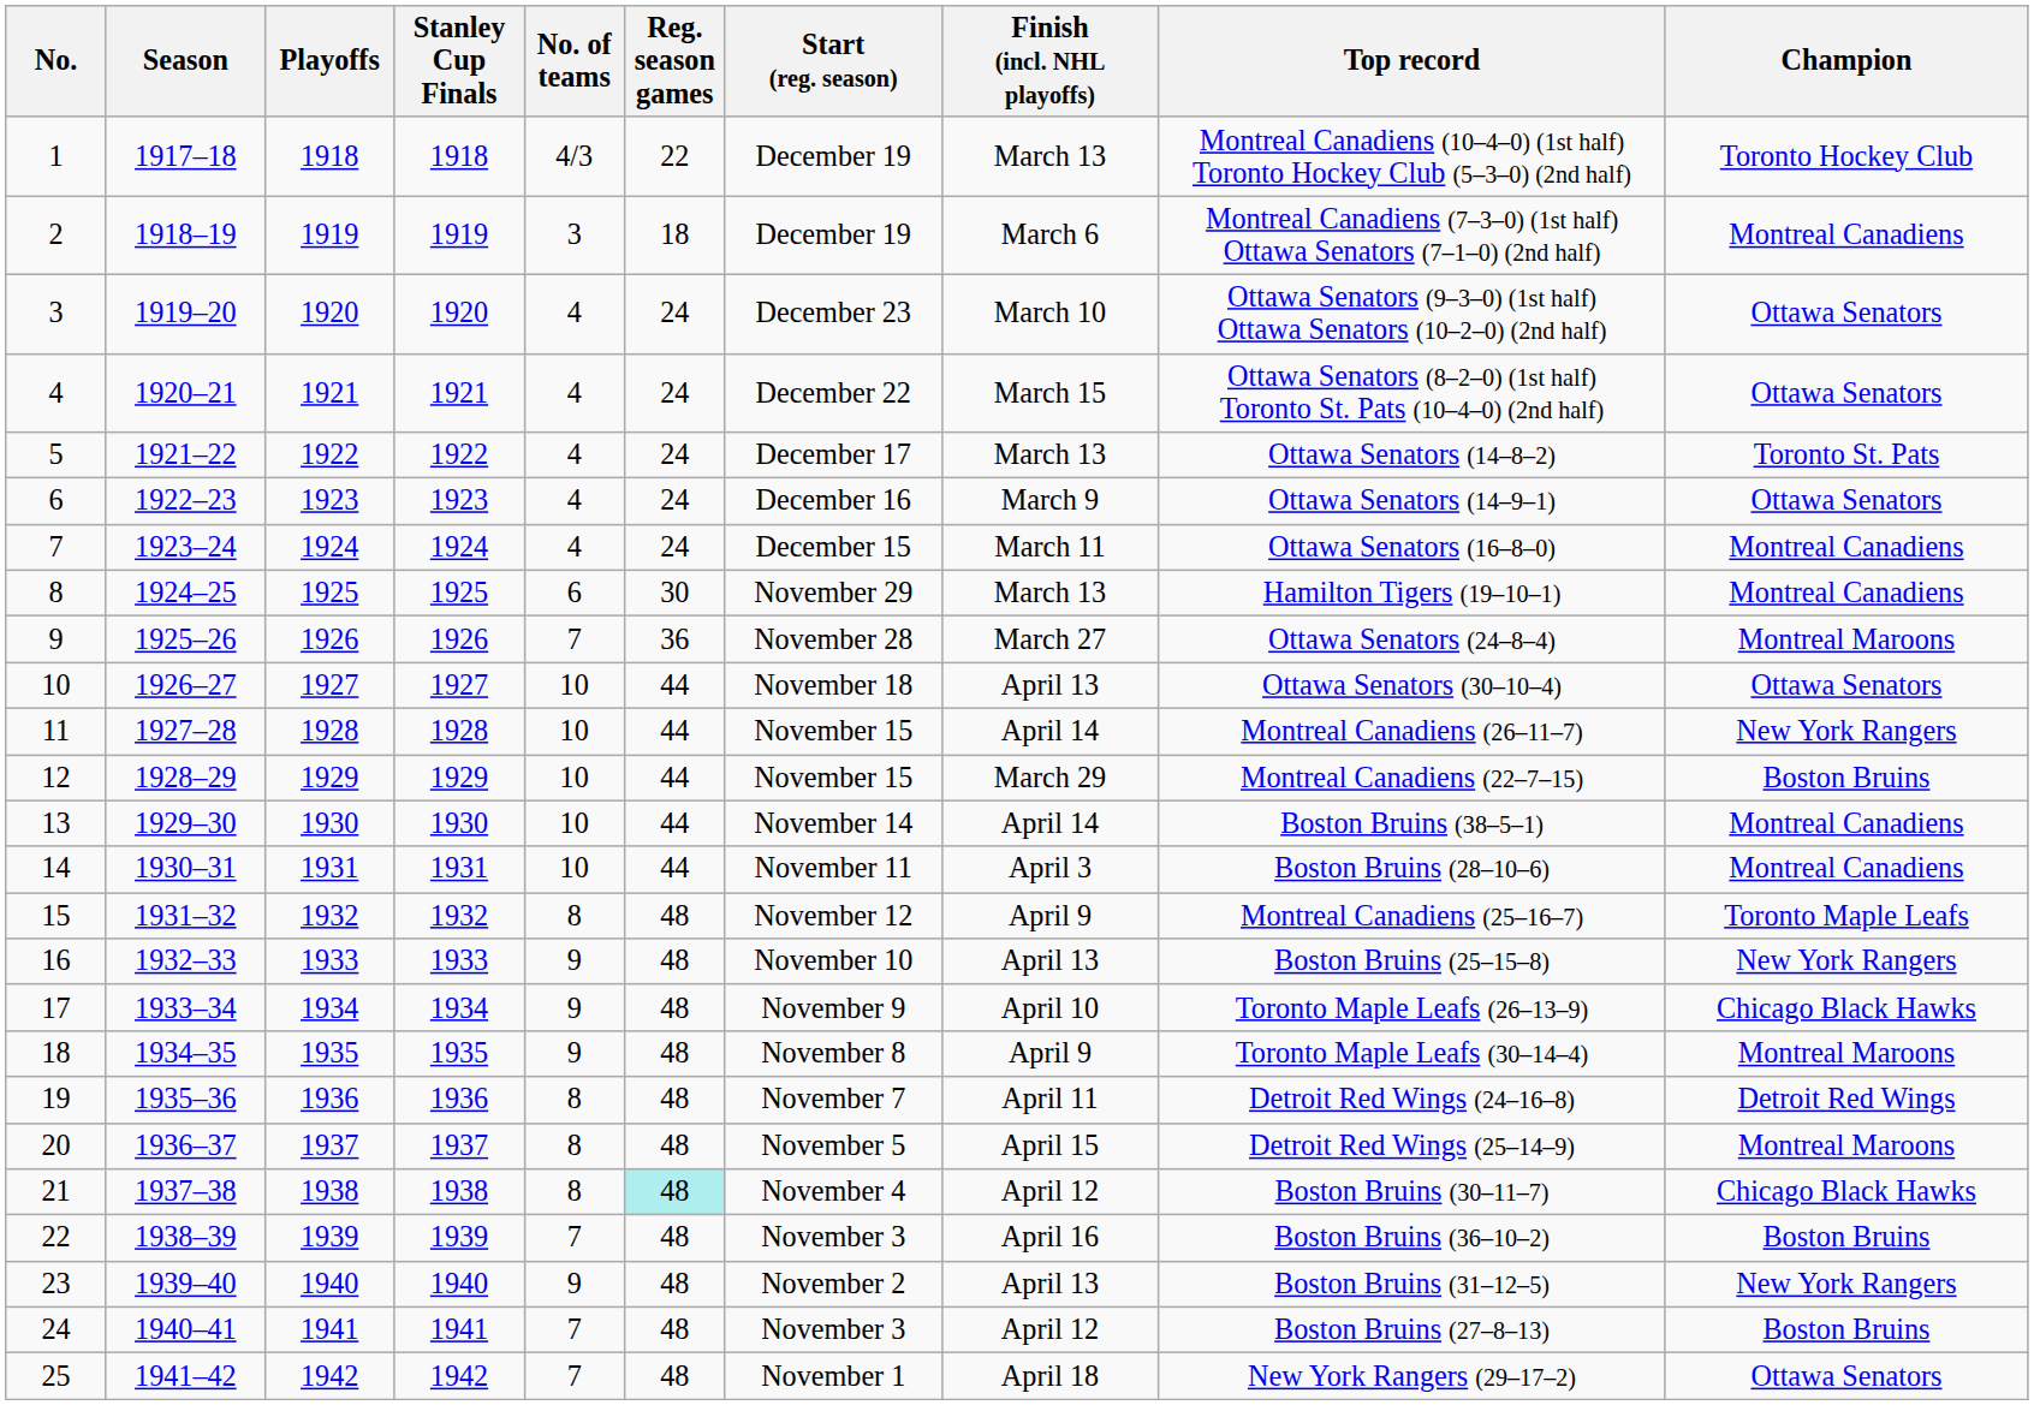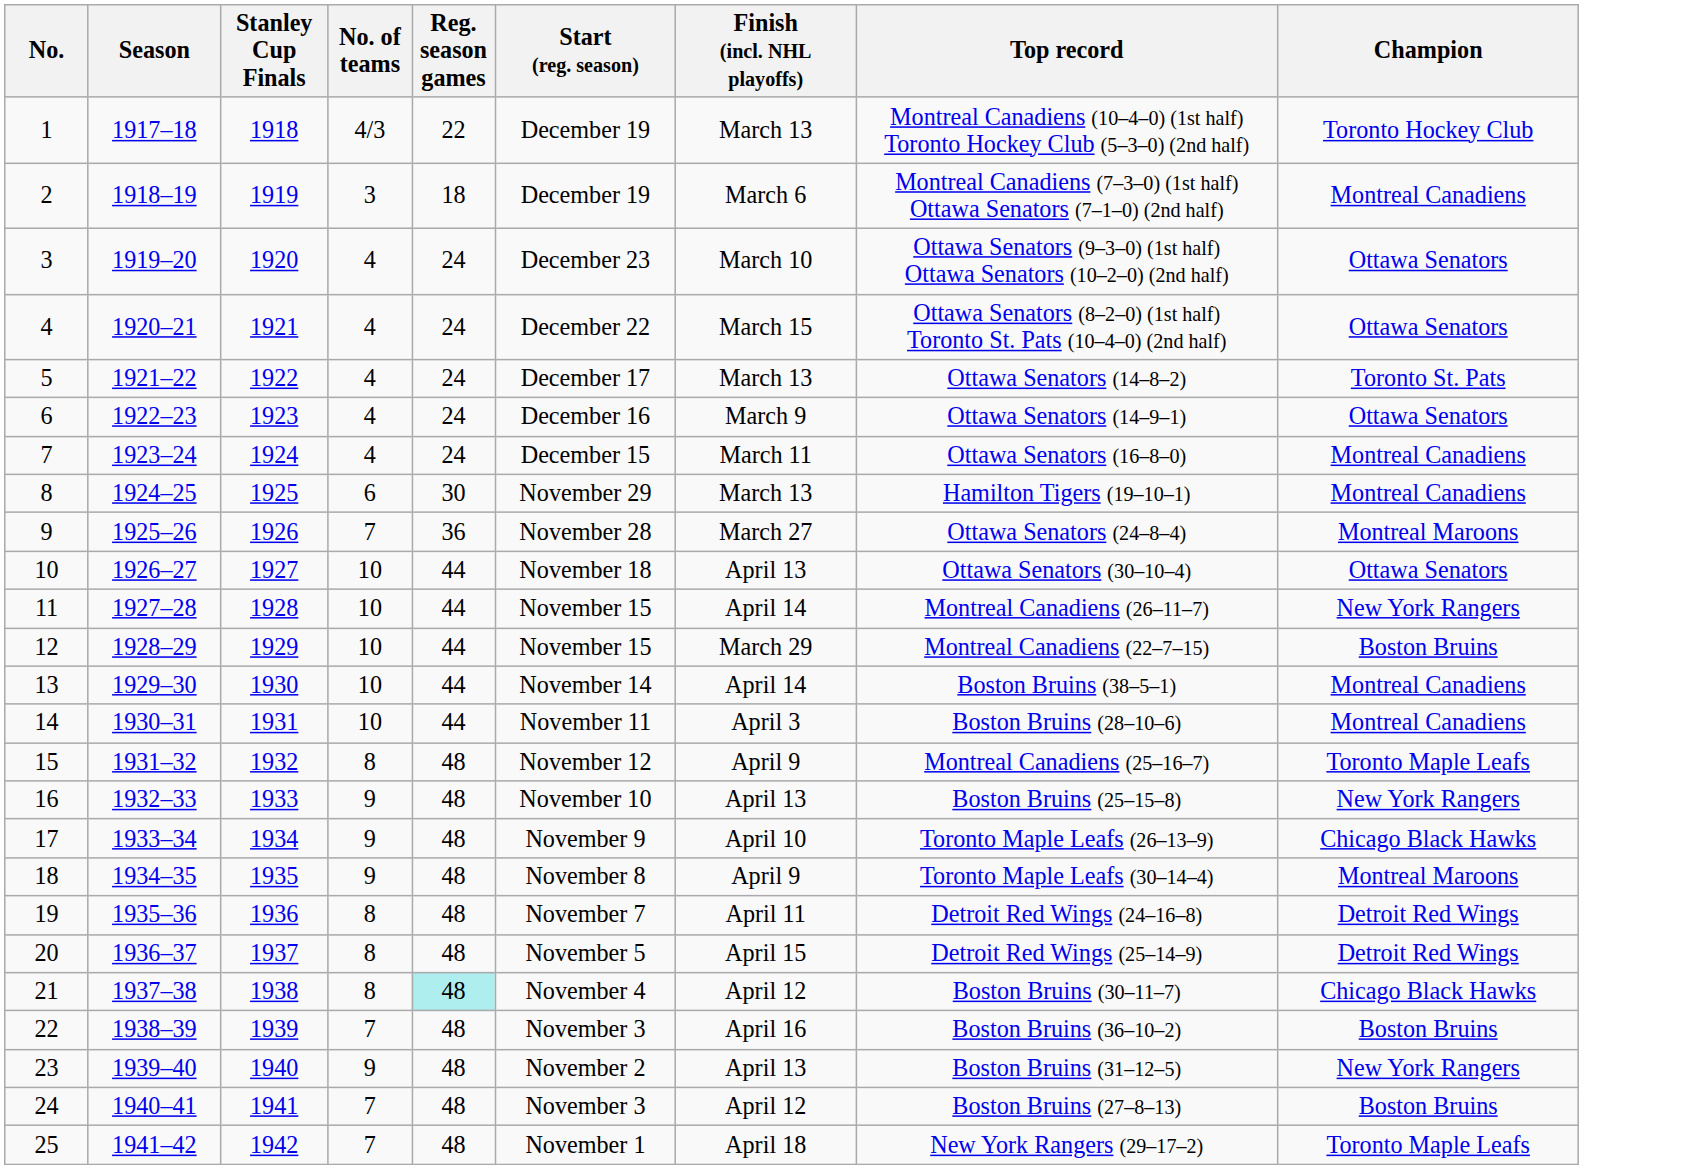- column: Playoffs | 1918 | 1919 | 1920 | 1921 | 1922 | 1923 | 1924 | 1925 | 1926 | 1927 | 1928 | 1929 | 1930 | 1931 | 1932 | 1933 | 1934 | 1935 | 1936 | 1937 | 1938 | 1939 | 1940 | 1941 | 1942
20 | Champion: Montreal Maroons -> Detroit Red Wings
25 | Champion: Ottawa Senators -> Toronto Maple Leafs
